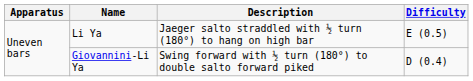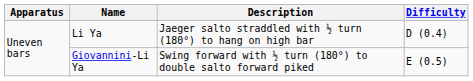Li Ya | Difficulty: E (0.5) -> D (0.4)
Giovannini-Li Ya | Difficulty: D (0.4) -> E (0.5)
